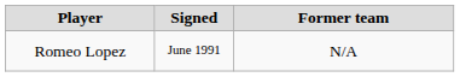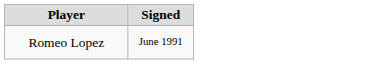- column: Former team | N/A
